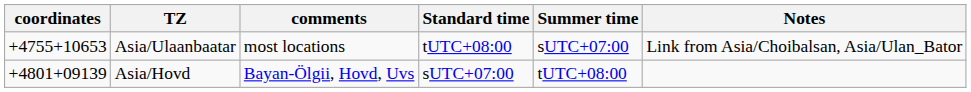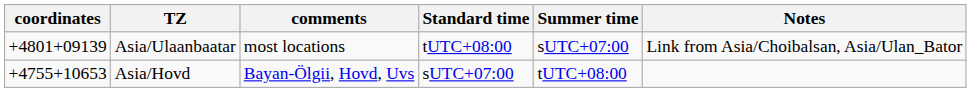Asia/Ulaanbaatar | coordinates: +4755+10653 -> +4801+09139
Asia/Hovd | coordinates: +4801+09139 -> +4755+10653
